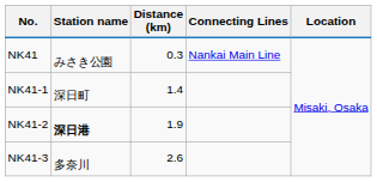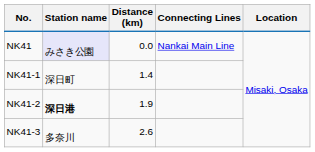NK41 | Station name: no background -> lavender background
NK41 | Distance (km): 0.3 -> 0.0
